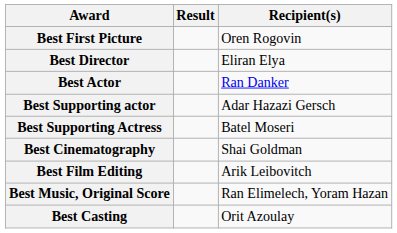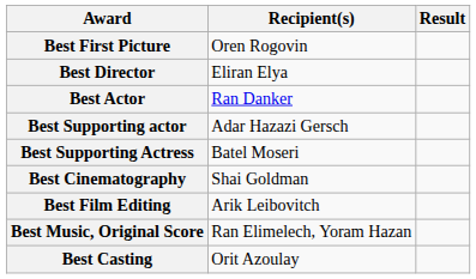columns swapped: Recipient(s) <-> Result
